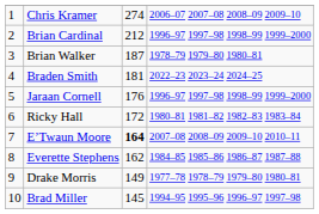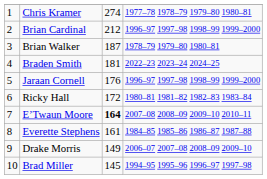Chris Kramer | column 4: 2006–07 2007–08 2008–09 2009–10 -> 1977–78 1978–79 1979–80 1980–81
Everette Stephens | column 3: 162 -> 161
Drake Morris | column 4: 1977–78 1978–79 1979–80 1980–81 -> 2006–07 2007–08 2008–09 2009–10
